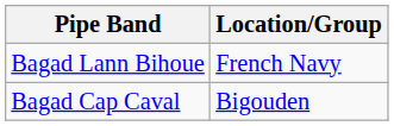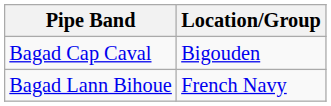rows swapped: Bagad Cap Caval <-> Bagad Lann Bihoue
